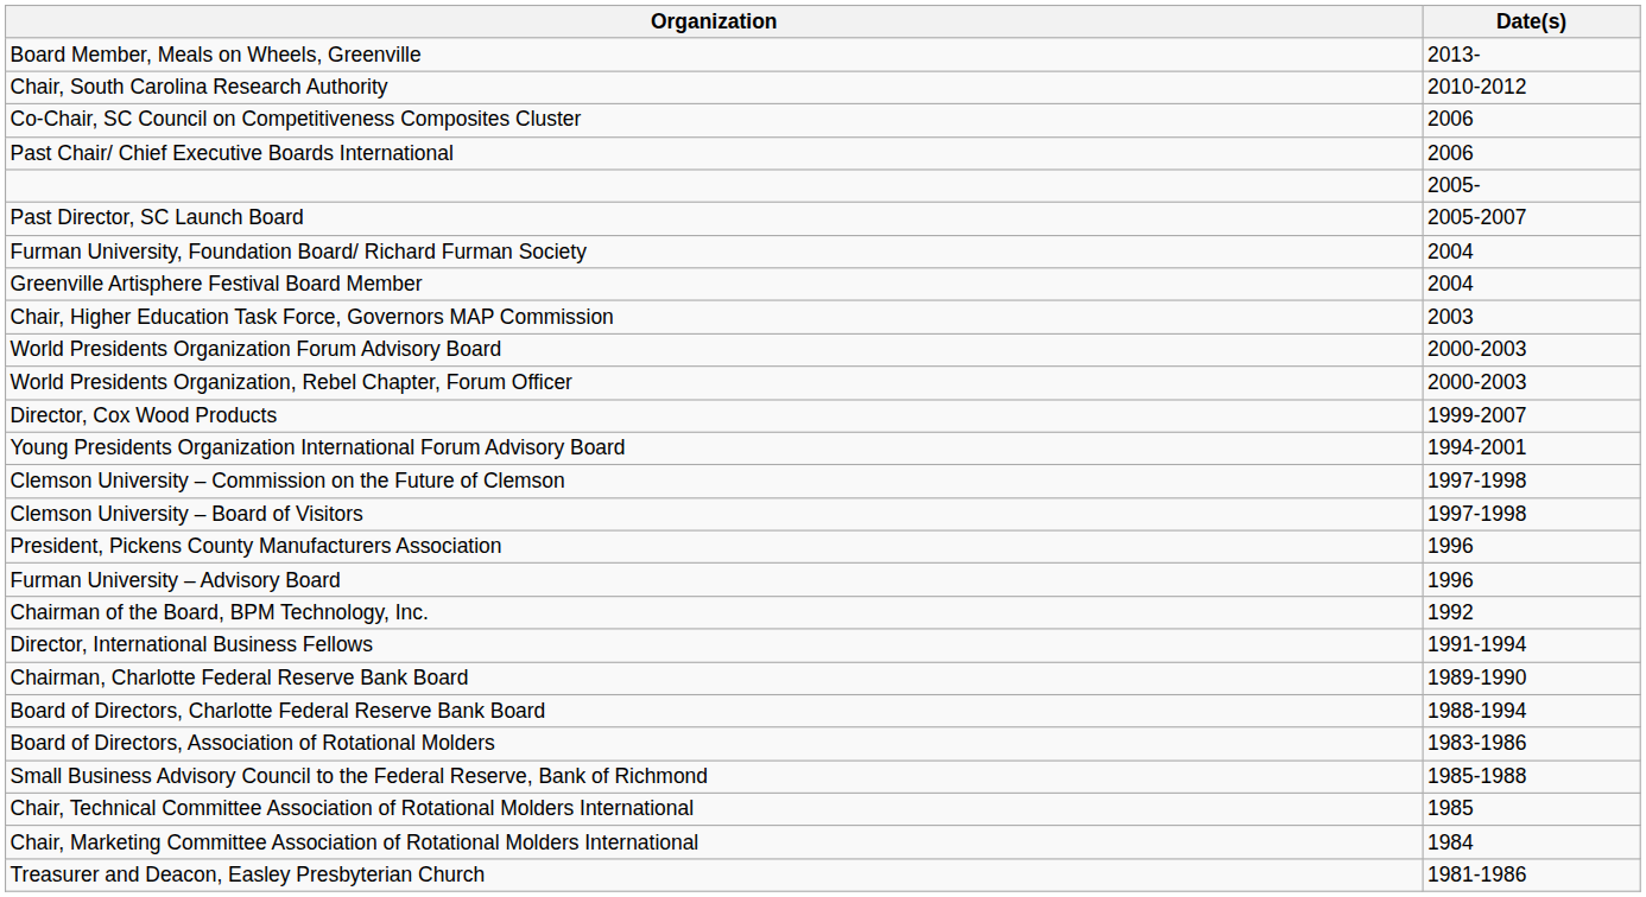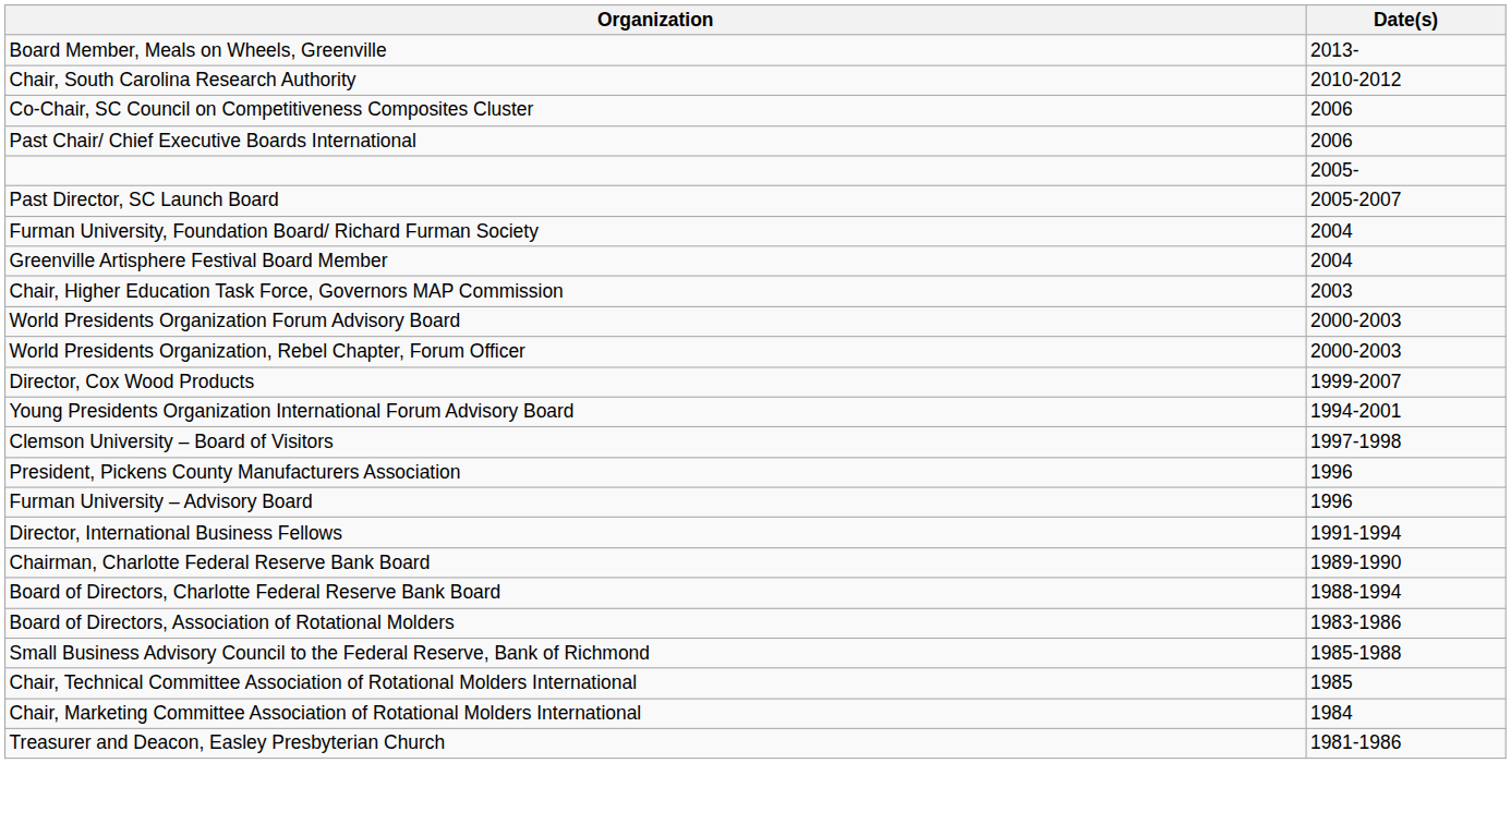- row: Clemson University – Commission on the Future of Clemson | 1997-1998
- row: Chairman of the Board, BPM Technology, Inc. | 1992
